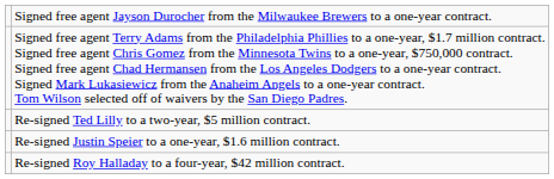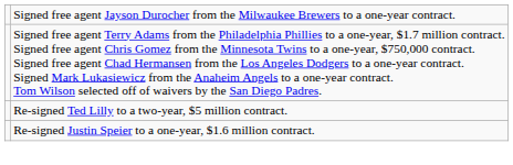- row: Re-signed Roy Halladay to a four-year, $42 million contract.
